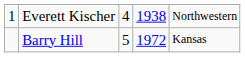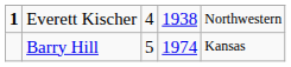Everett Kischer | column 1: normal -> bold
Barry Hill | column 4: 1972 -> 1974
